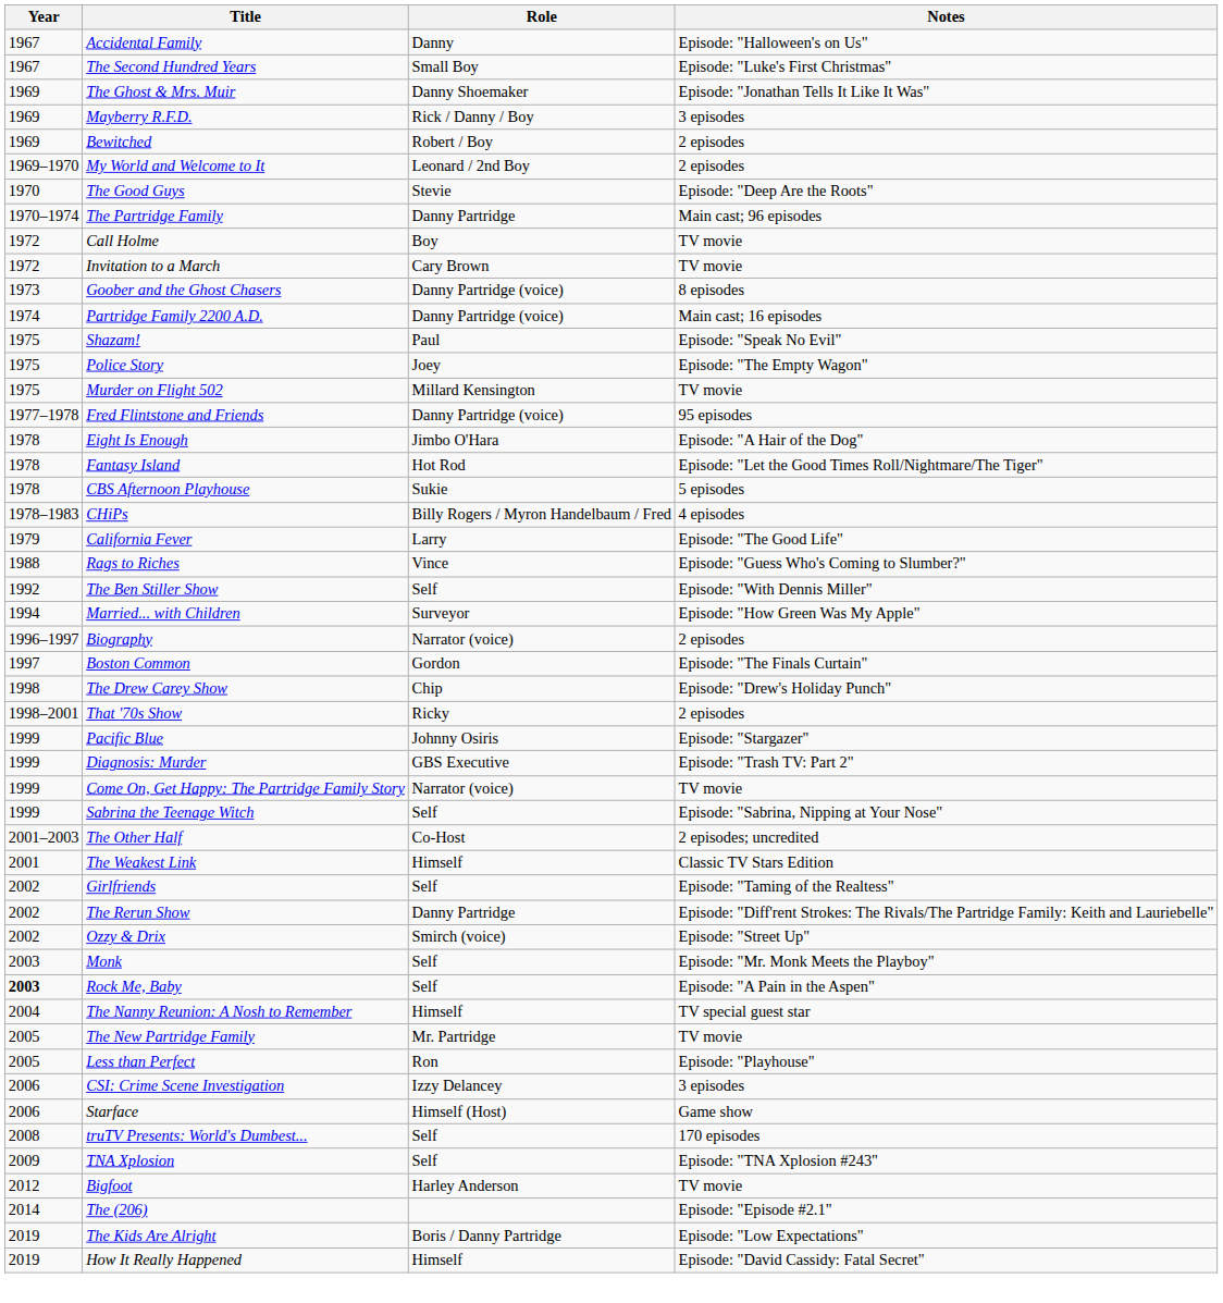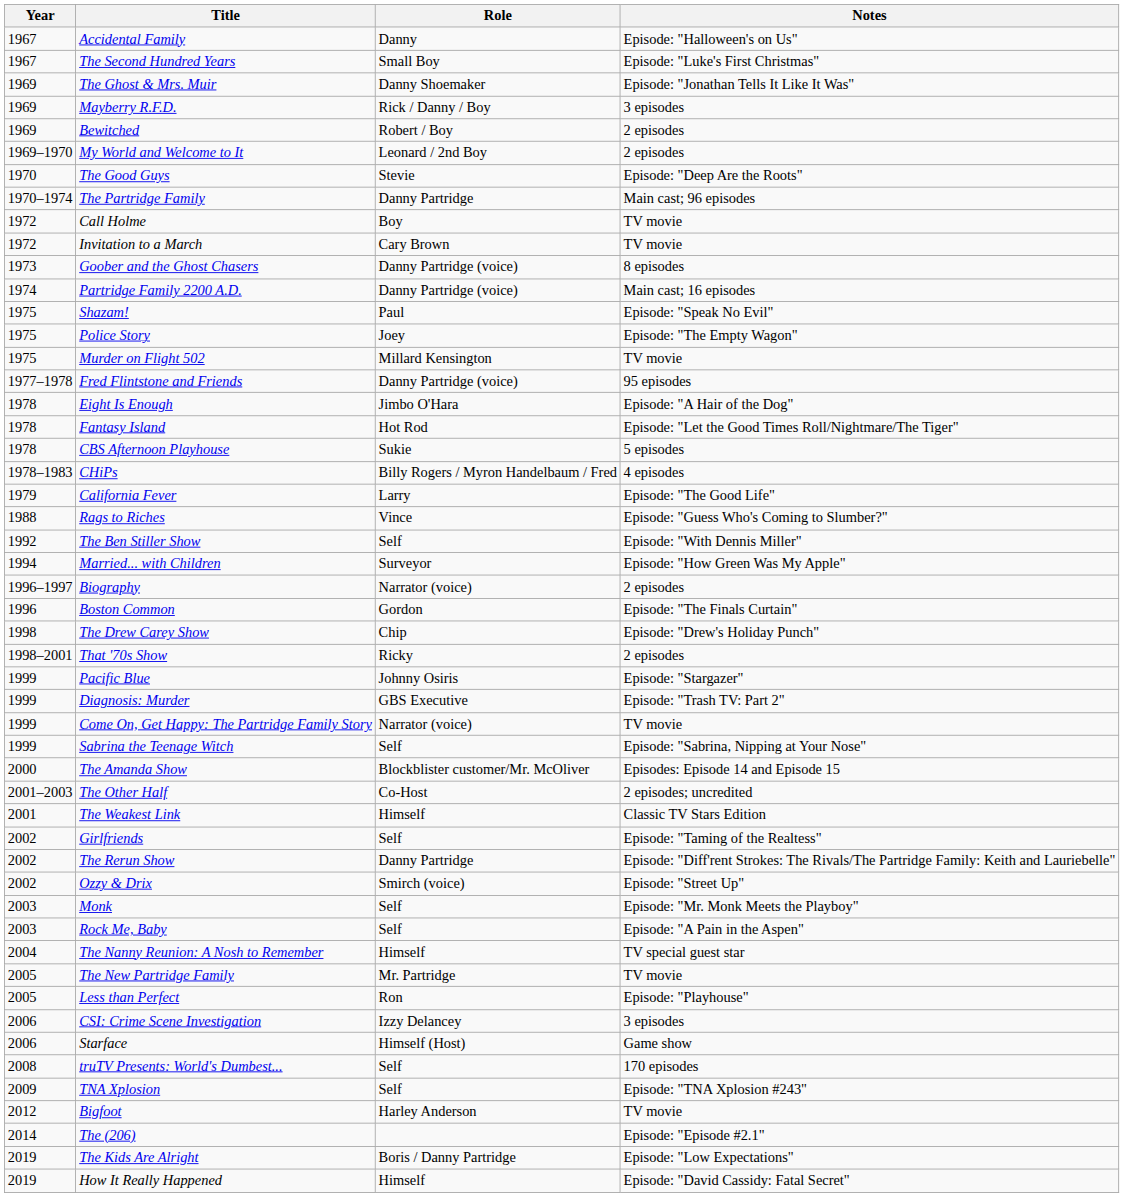Boston Common | Year: 1997 -> 1996
+ row: 2000 | The Amanda Show | Blockblister customer/Mr. McOliver | Episodes: Episode 14 and Episode 15
Rock Me, Baby | Year: bold -> normal
